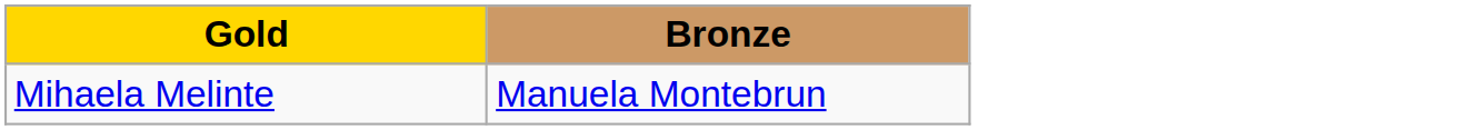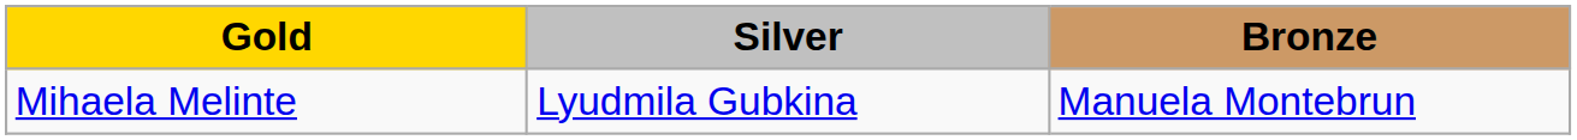+ column: Silver | Lyudmila Gubkina
